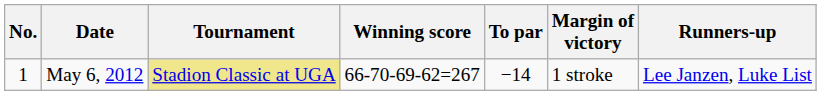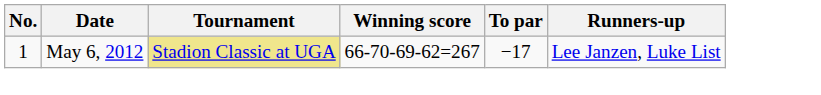- column: Margin of victory | 1 stroke
May 6, 2012 | To par: −14 -> −17
